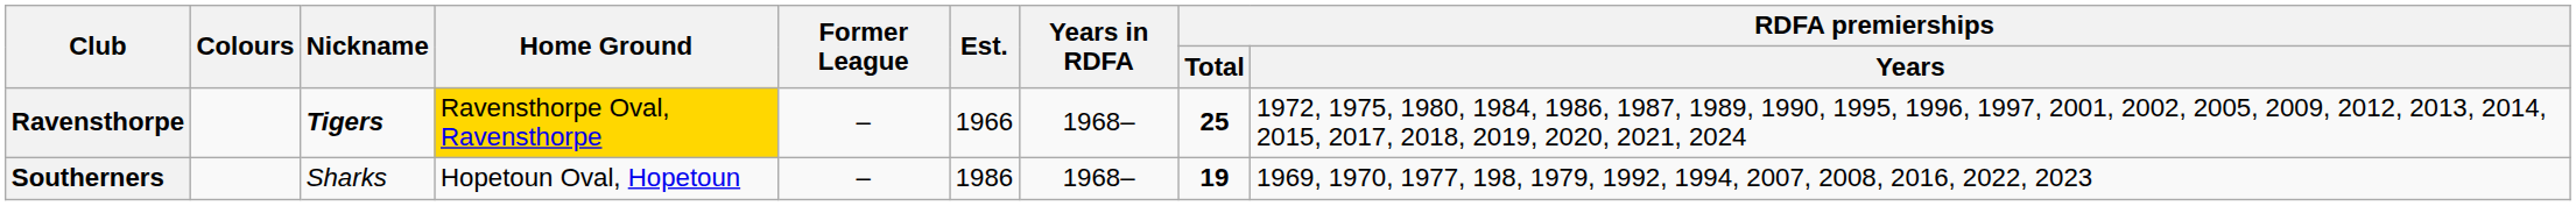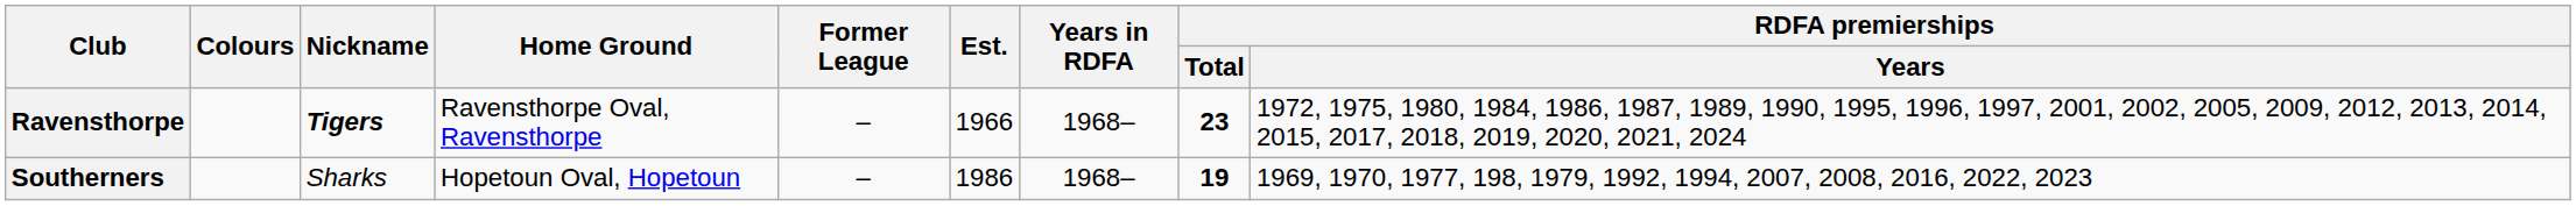Ravensthorpe | Home Ground: gold background -> no background
Ravensthorpe | RDFA premierships / Total: 25 -> 23
